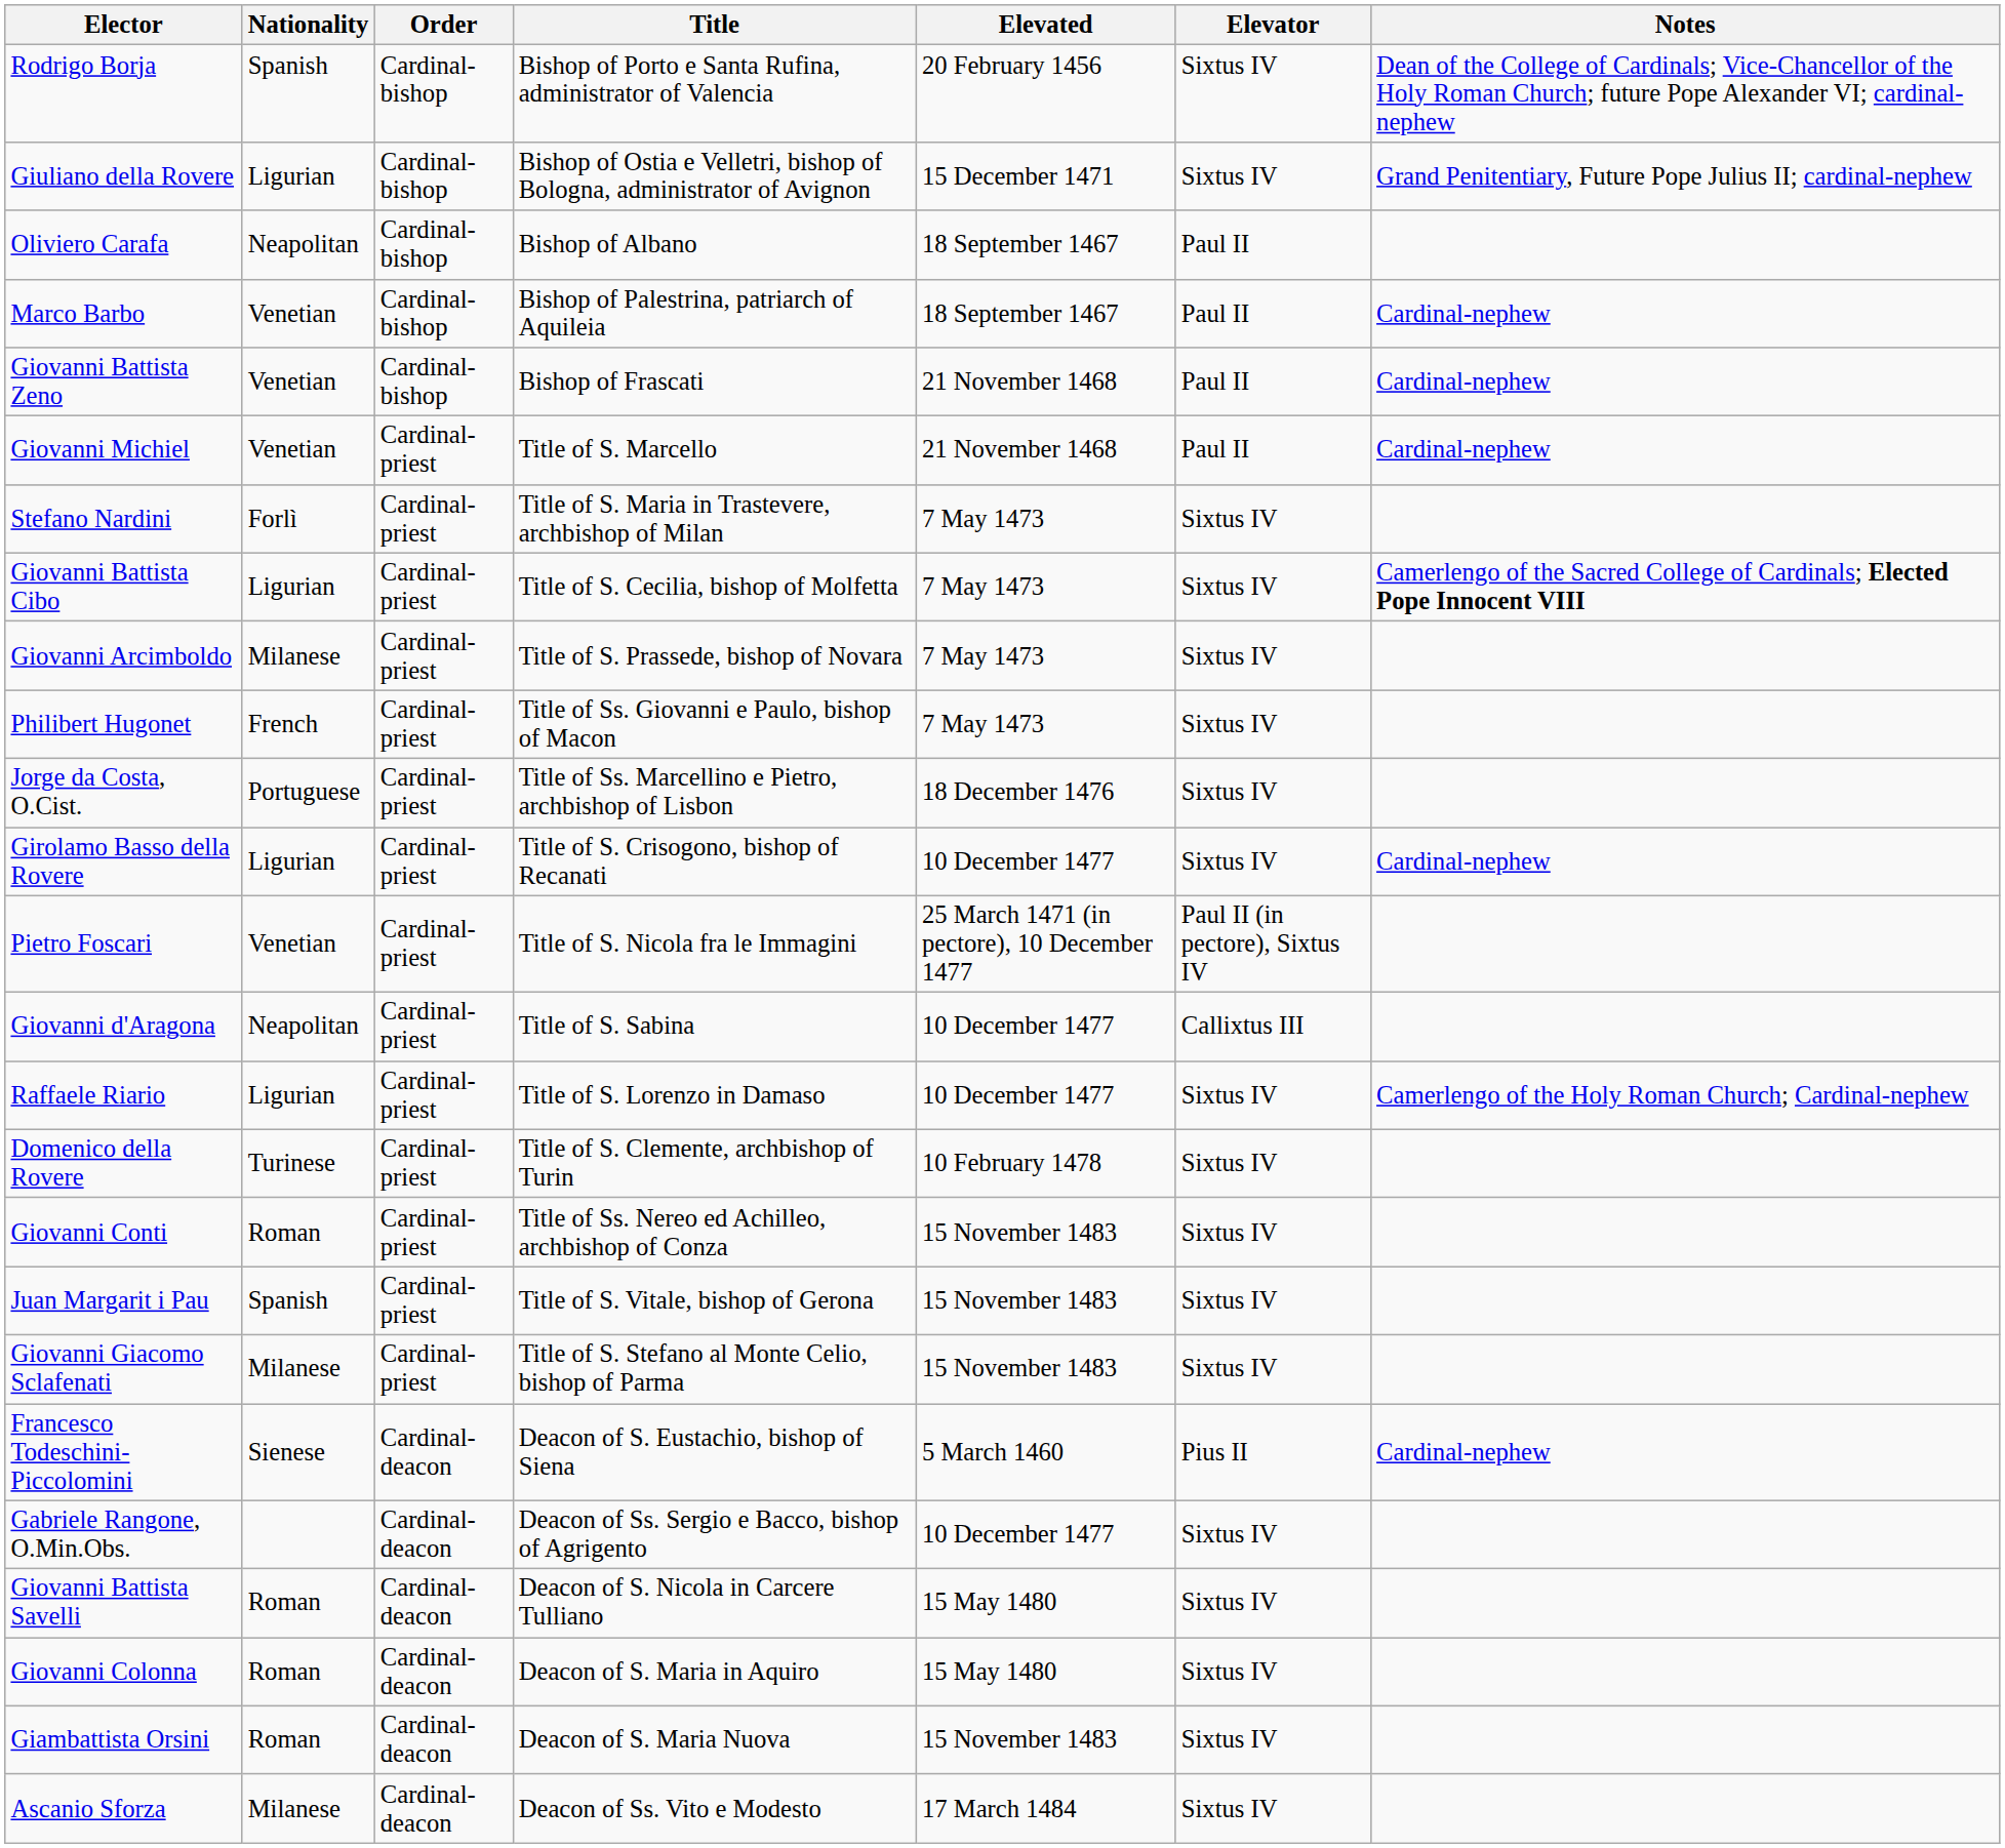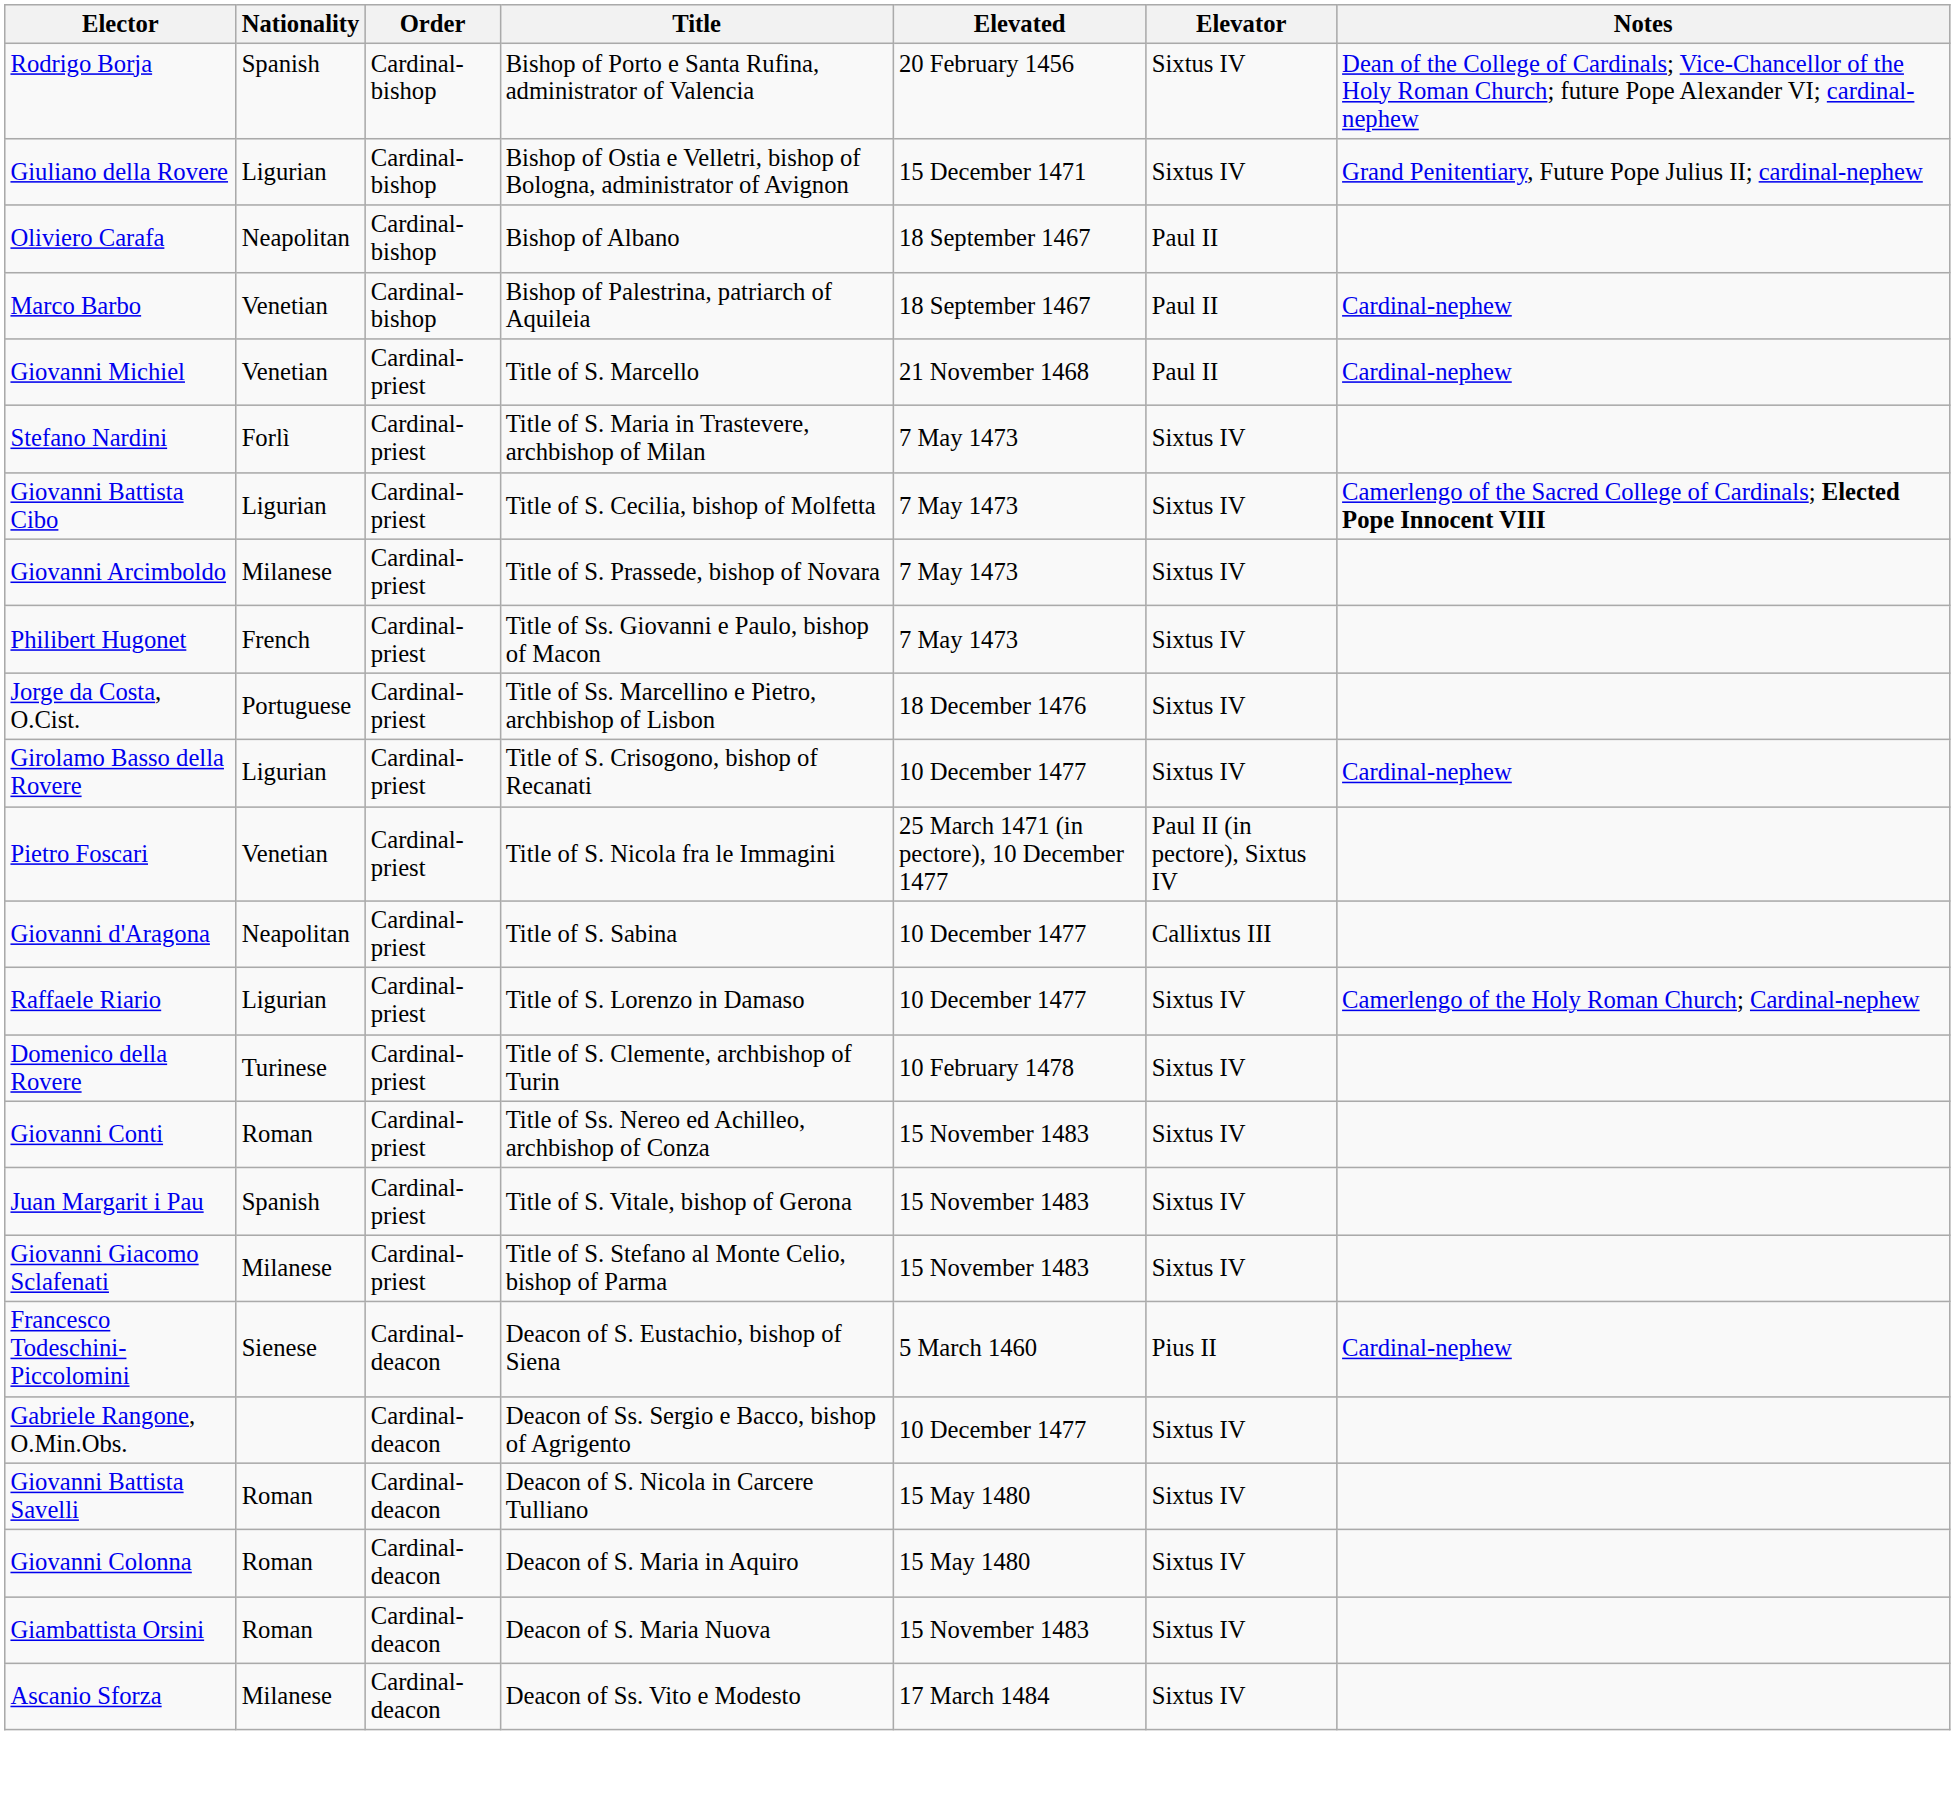- row: Giovanni Battista Zeno | Venetian | Cardinal-bishop | Bishop of Frascati | 21 November 1468 | Paul II | Cardinal-nephew
